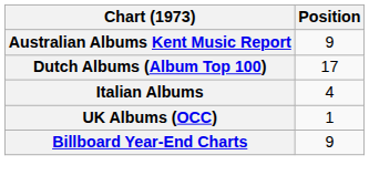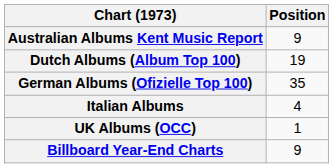Dutch Albums (Album Top 100) | Position: 17 -> 19
+ row: German Albums (Ofizielle Top 100) | 35
